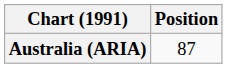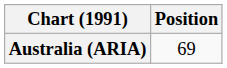Australia (ARIA) | Position: 87 -> 69
